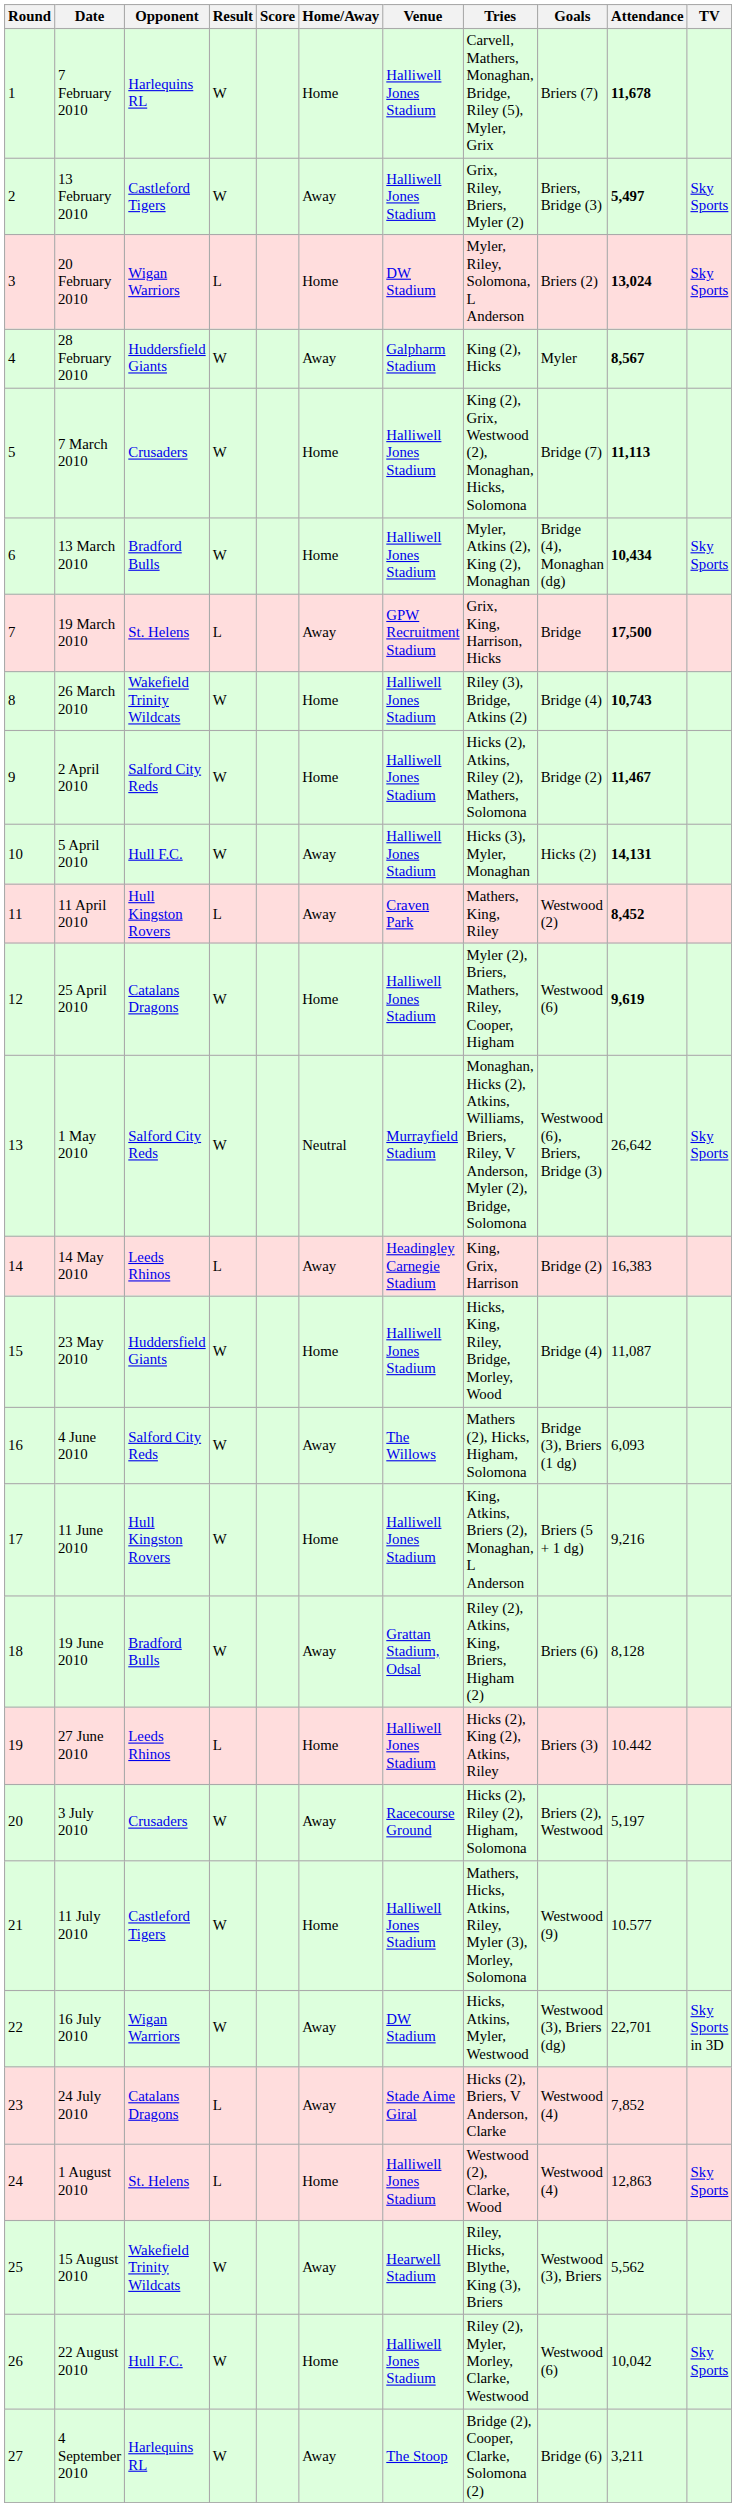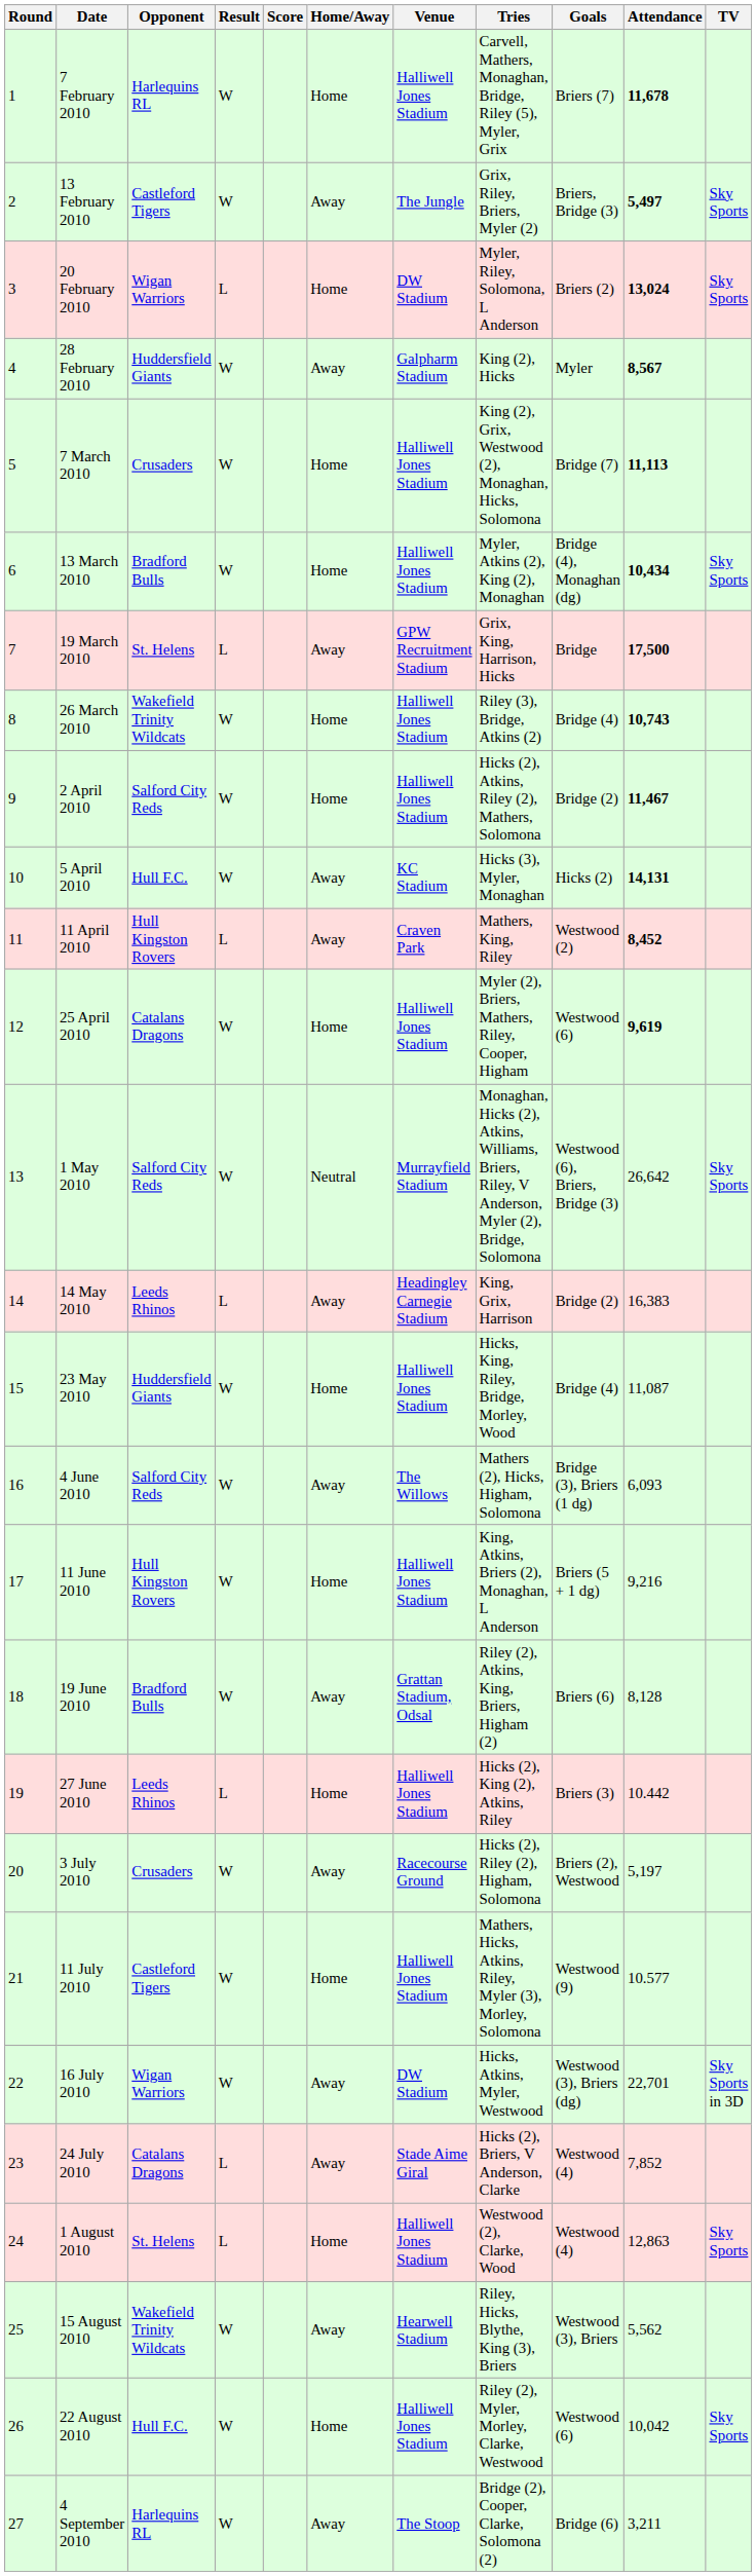13 February 2010 | Venue: Halliwell Jones Stadium -> The Jungle
5 April 2010 | Venue: Halliwell Jones Stadium -> KC Stadium
